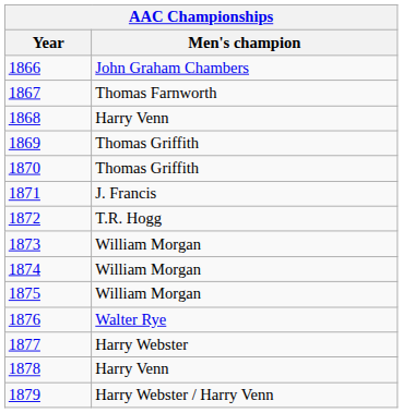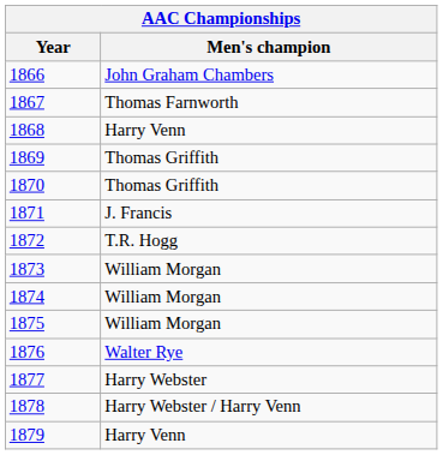1878 | Men's champion: Harry Venn -> Harry Webster / Harry Venn
1879 | Men's champion: Harry Webster / Harry Venn -> Harry Venn
